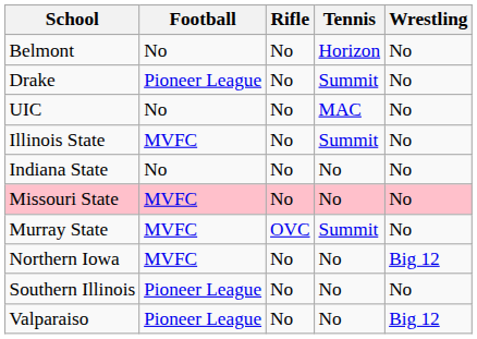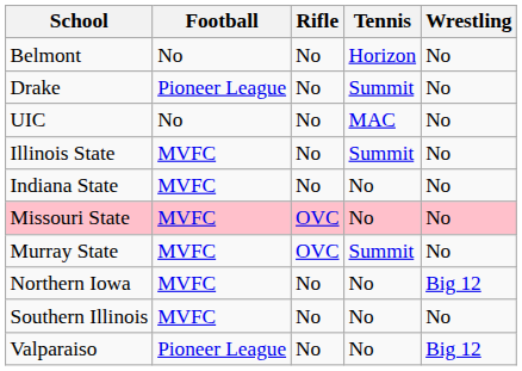Indiana State | Football: No -> MVFC
Missouri State | Rifle: No -> OVC
Southern Illinois | Football: Pioneer League -> MVFC
